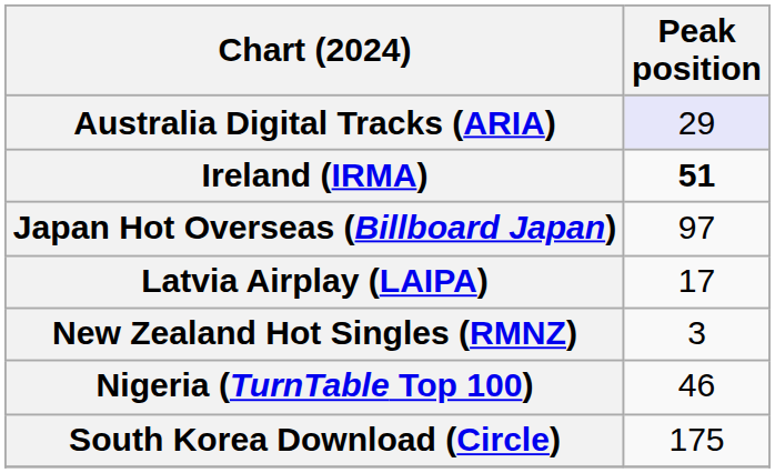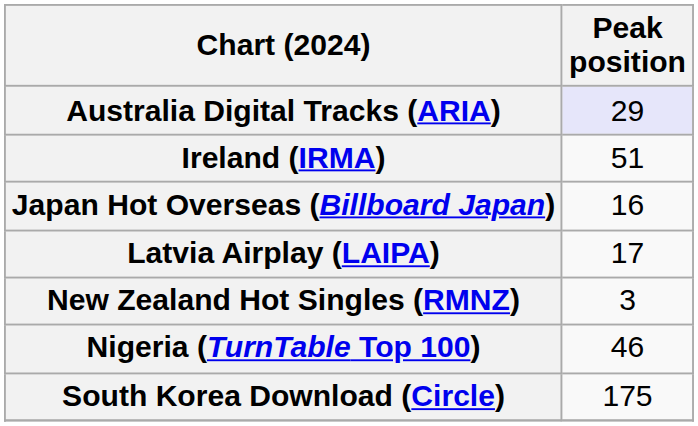Ireland (IRMA) | Peak position: bold -> normal
Japan Hot Overseas (Billboard Japan) | Peak position: 97 -> 16
